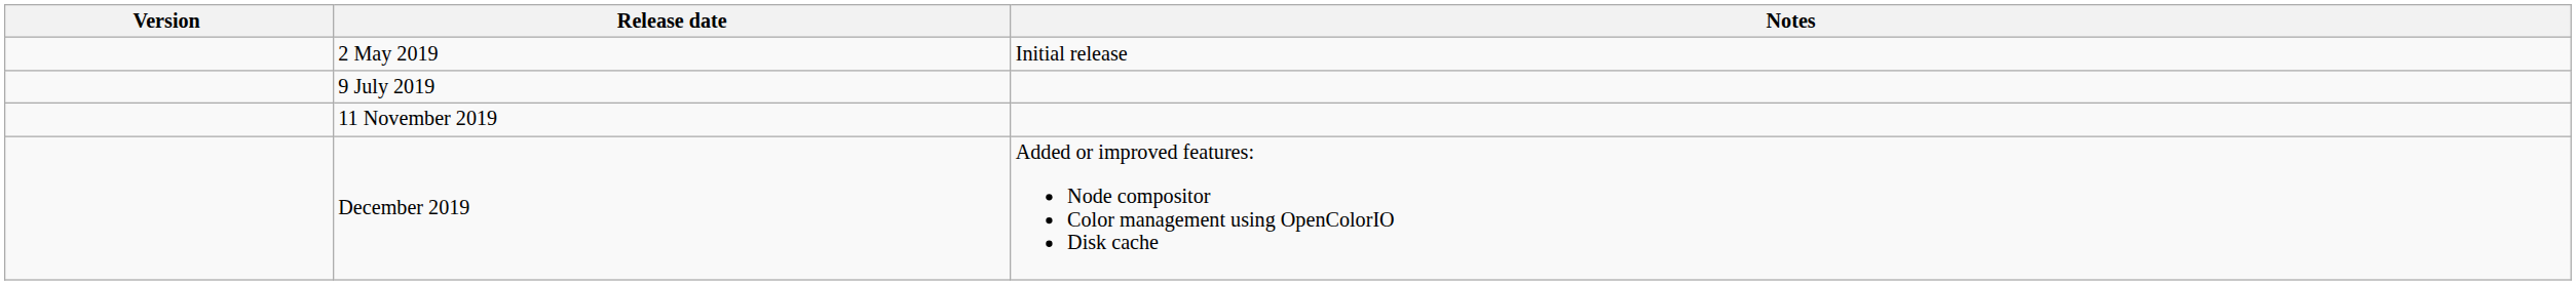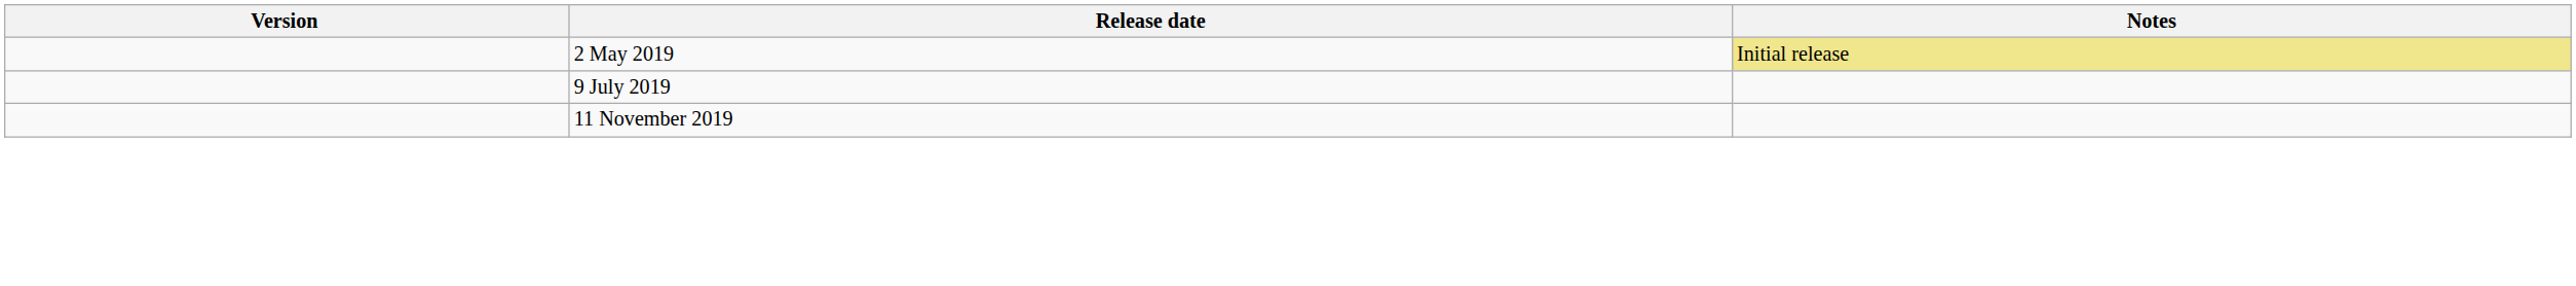2 May 2019 | Notes: no background -> khaki background
- row: December 2019 | Added or improved features: Node compositor Color management using OpenColorIO Disk cache
